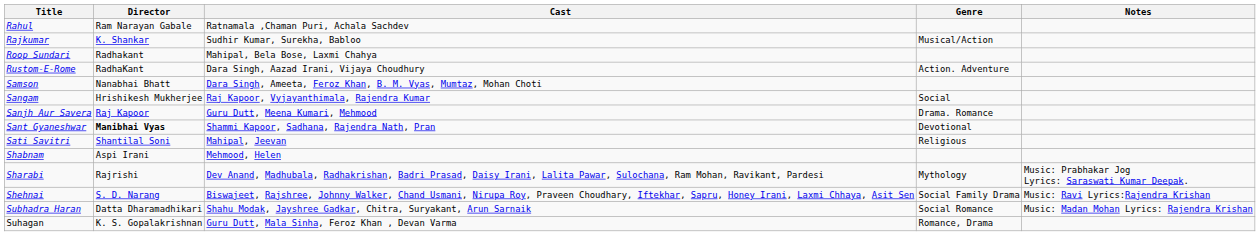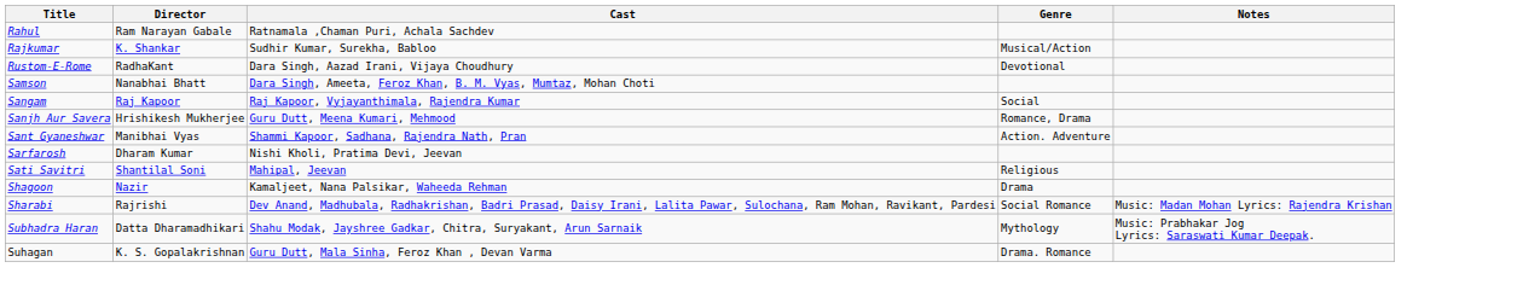- row: Roop Sundari | Radhakant | Mahipal, Bela Bose, Laxmi Chahya
Rustom-E-Rome | Genre: Action. Adventure -> Devotional
Sangam | Director: Hrishikesh Mukherjee -> Raj Kapoor
Sanjh Aur Savera | Director: Raj Kapoor -> Hrishikesh Mukherjee
Sanjh Aur Savera | Genre: Drama. Romance -> Romance, Drama
Sant Gyaneshwar | Director: bold -> normal
Sant Gyaneshwar | Genre: Devotional -> Action. Adventure
+ row: Sarfarosh | Dharam Kumar | Nishi Kholi, Pratima Devi, Jeevan
- row: Shabnam | Aspi Irani | Mehmood, Helen
+ row: Shagoon | Nazir | Kamaljeet, Nana Palsikar, Waheeda Rehman | Drama
Sharabi | Genre: Mythology -> Social Romance
Sharabi | Notes: Music: Prabhakar Jog Lyrics: Saraswati Kumar Deepak. -> Music: Madan Mohan Lyrics: Rajendra Krishan
- row: Shehnai | S. D. Narang | Biswajeet, Rajshree, Johnny Walker, Chand Usmani, Nirupa Roy, Praveen Choudhary, Iftekhar, Sapru, Honey Irani, Laxmi Chhaya, Asit Sen | Social Family Drama | Music: Ravi Lyrics:Rajendra Krishan
Subhadra Haran | Genre: Social Romance -> Mythology
Subhadra Haran | Notes: Music: Madan Mohan Lyrics: Rajendra Krishan -> Music: Prabhakar Jog Lyrics: Saraswati Kumar Deepak.
Suhagan | Genre: Romance, Drama -> Drama. Romance
